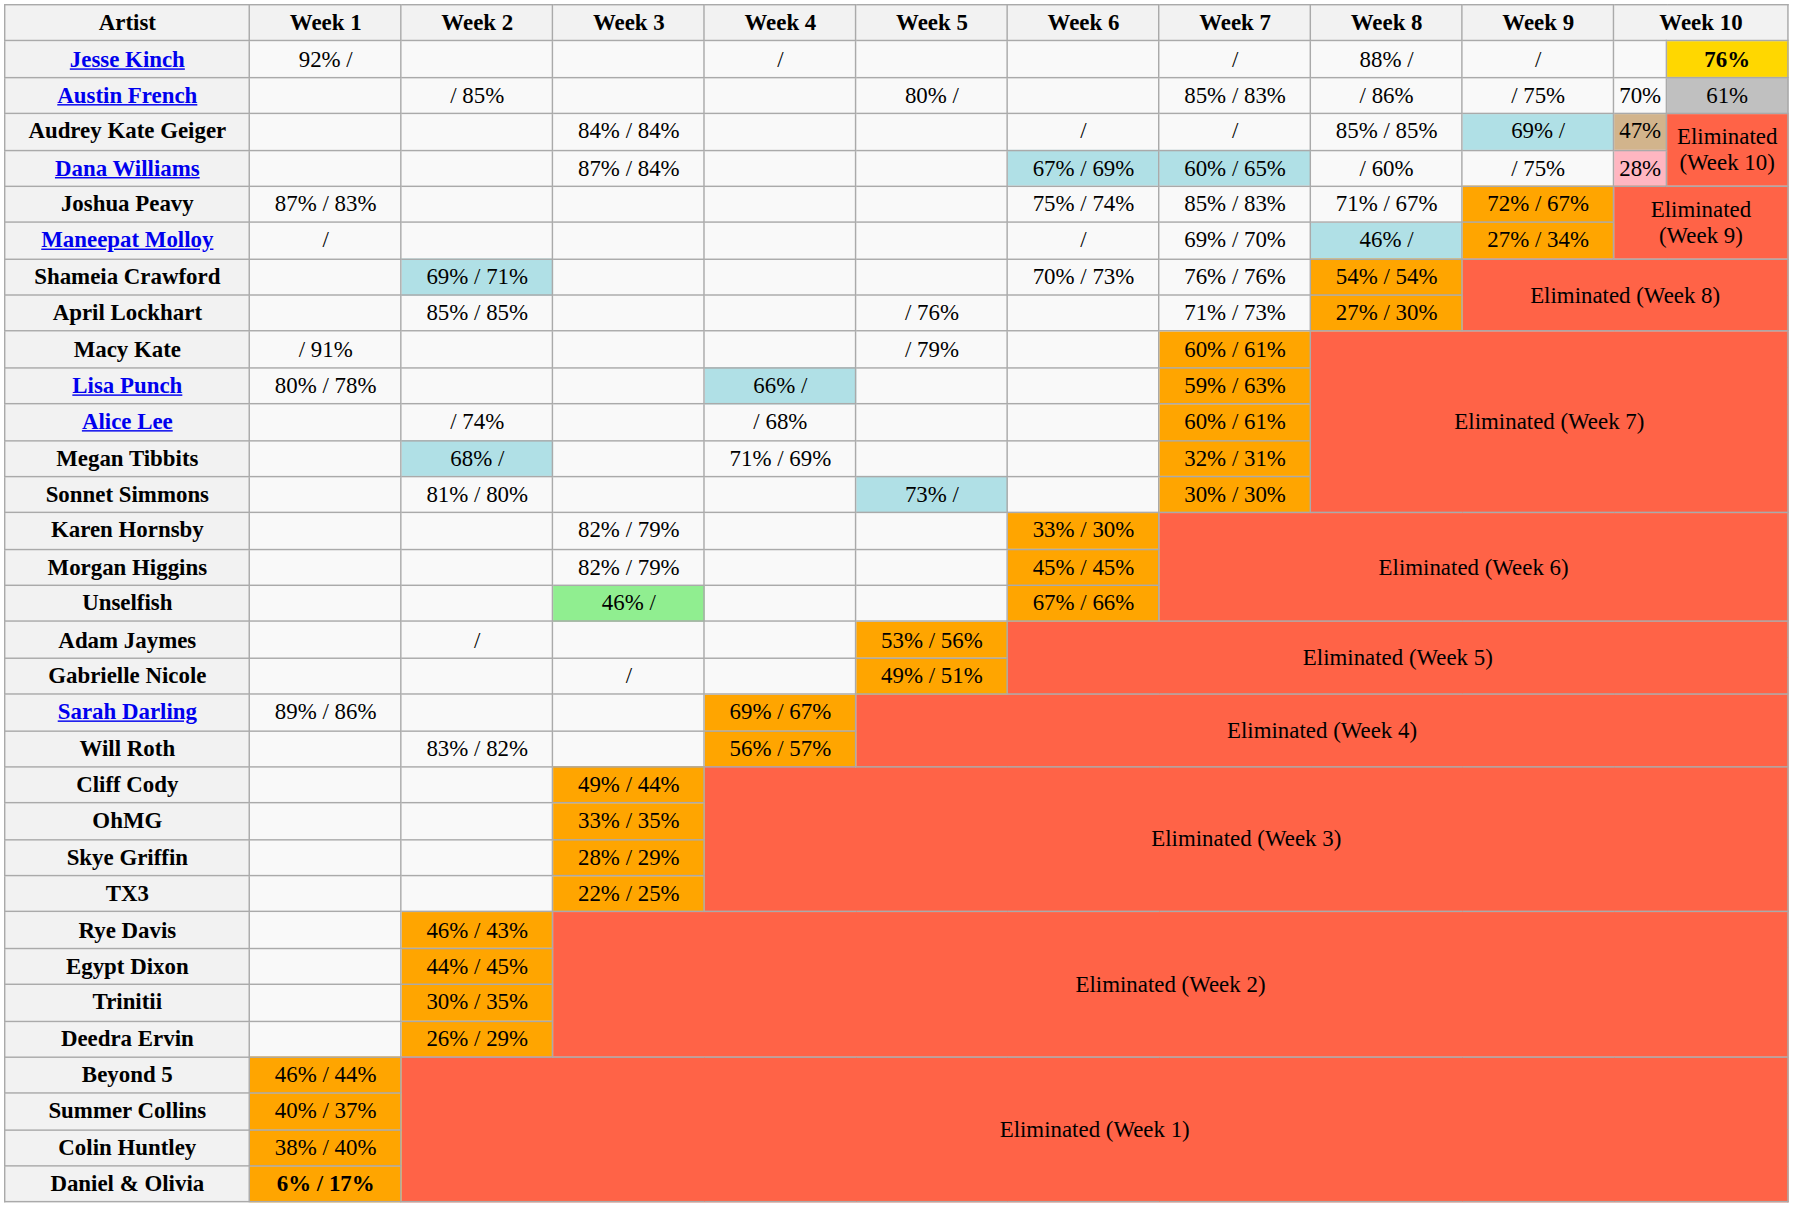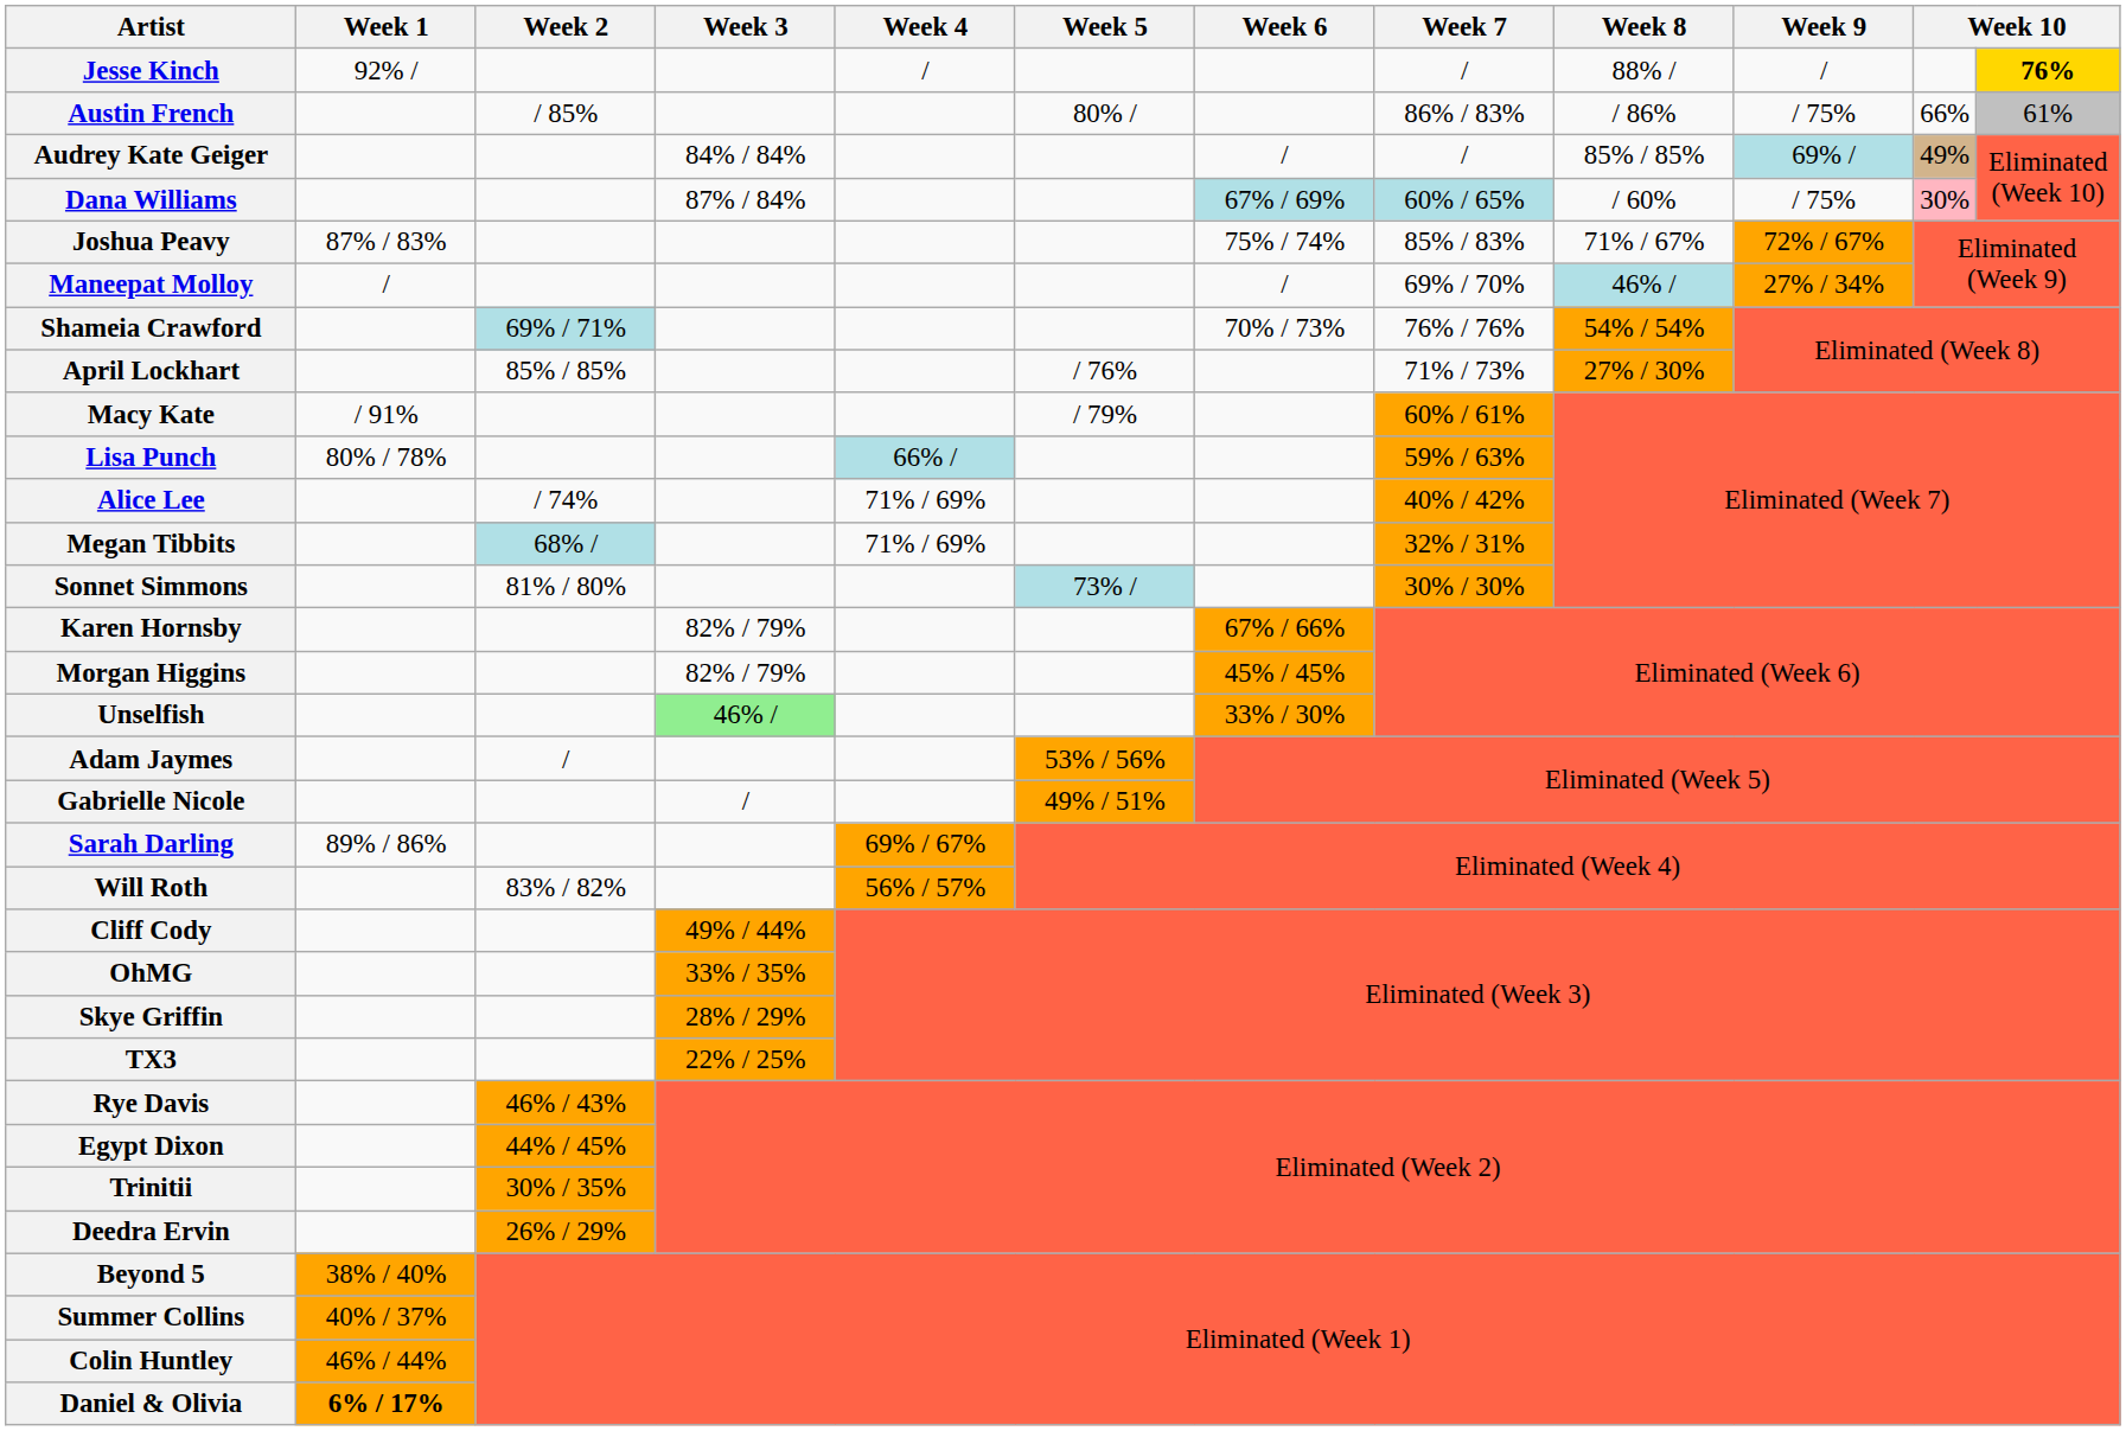Austin French | Week 7: 85% / 83% -> 86% / 83%
Austin French | column 11: 70% -> 66%
Audrey Kate Geiger | column 11: 47% -> 49%
Dana Williams | column 11: 28% -> 30%
Alice Lee | Week 4: / 68% -> 71% / 69%
Alice Lee | Week 7: 60% / 61% -> 40% / 42%
Karen Hornsby | Week 6: 33% / 30% -> 67% / 66%
Unselfish | Week 6: 67% / 66% -> 33% / 30%
Beyond 5 | Week 1: 46% / 44% -> 38% / 40%
Colin Huntley | Week 1: 38% / 40% -> 46% / 44%
